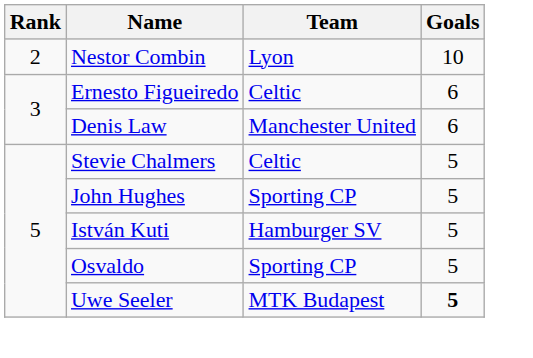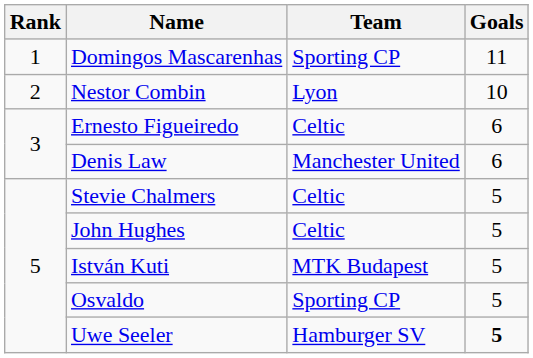+ row: 1 | Domingos Mascarenhas | Sporting CP | 11
John Hughes | Team: Sporting CP -> Celtic
István Kuti | Team: Hamburger SV -> MTK Budapest
Uwe Seeler | Team: MTK Budapest -> Hamburger SV
